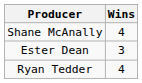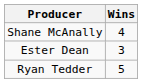Ryan Tedder | Wins: 4 -> 5
